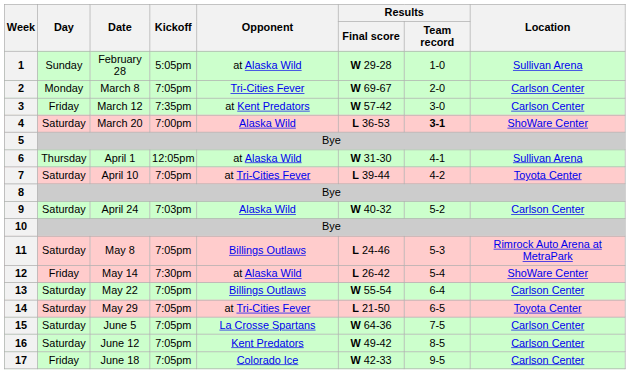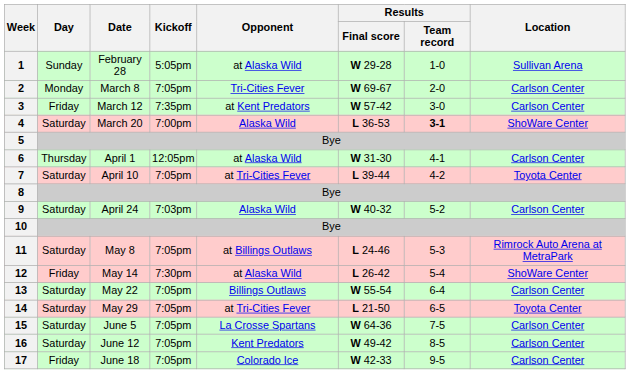6 | Location: Sullivan Arena -> Carlson Center
11 | Opponent: Billings Outlaws -> at Billings Outlaws
